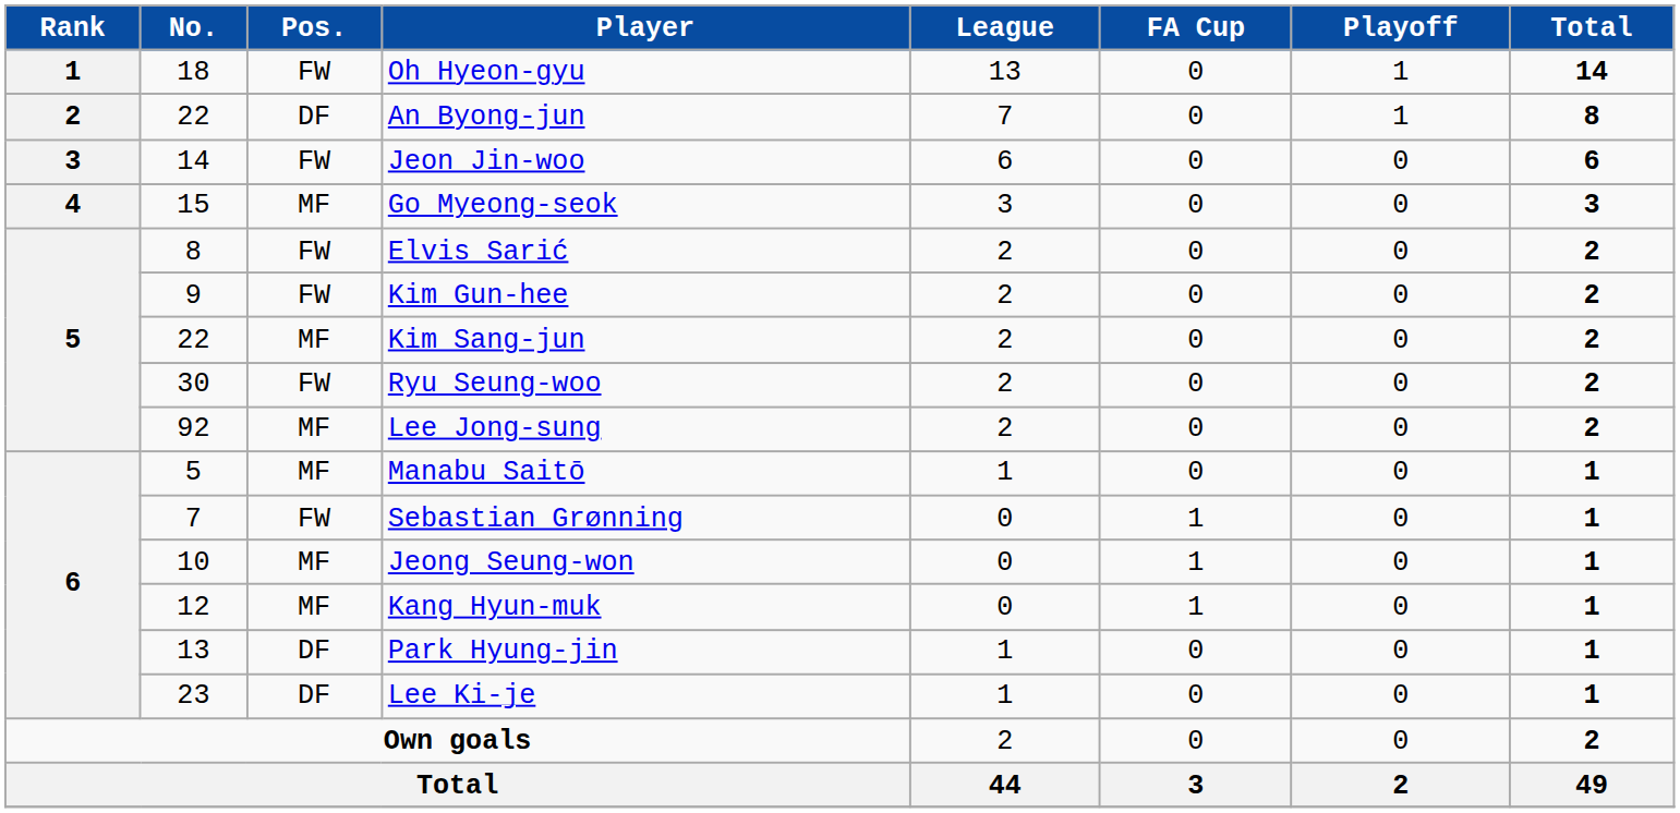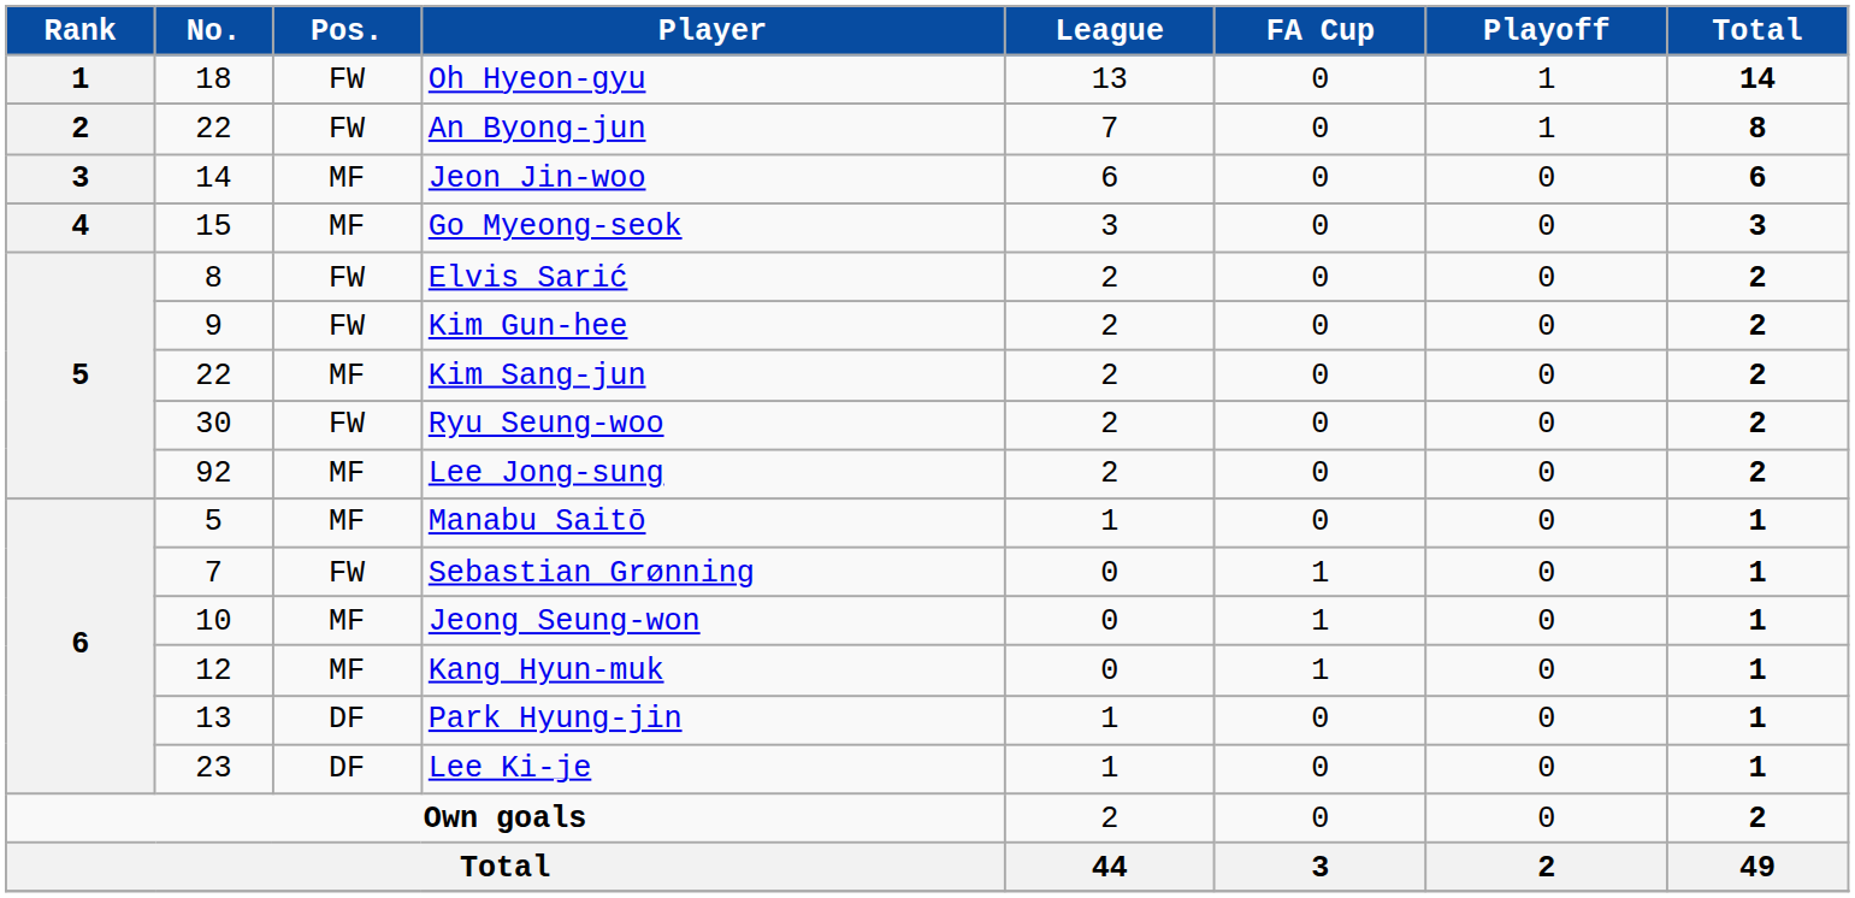An Byong-jun | Pos.: DF -> FW
Jeon Jin-woo | Pos.: FW -> MF
